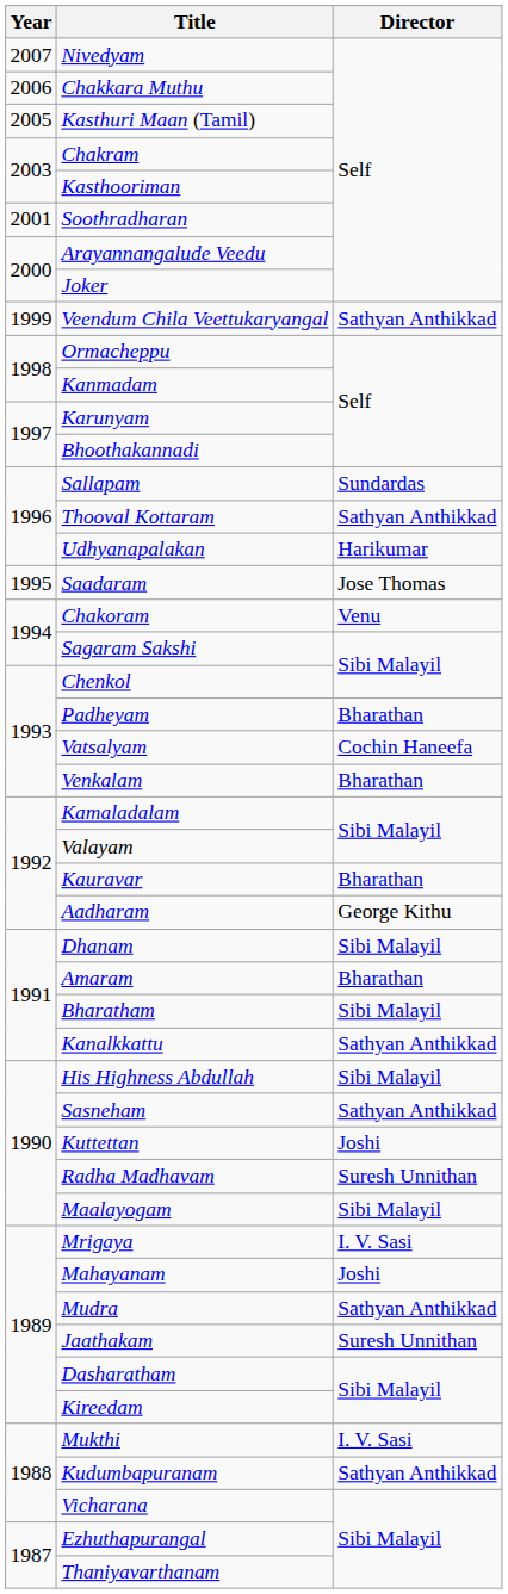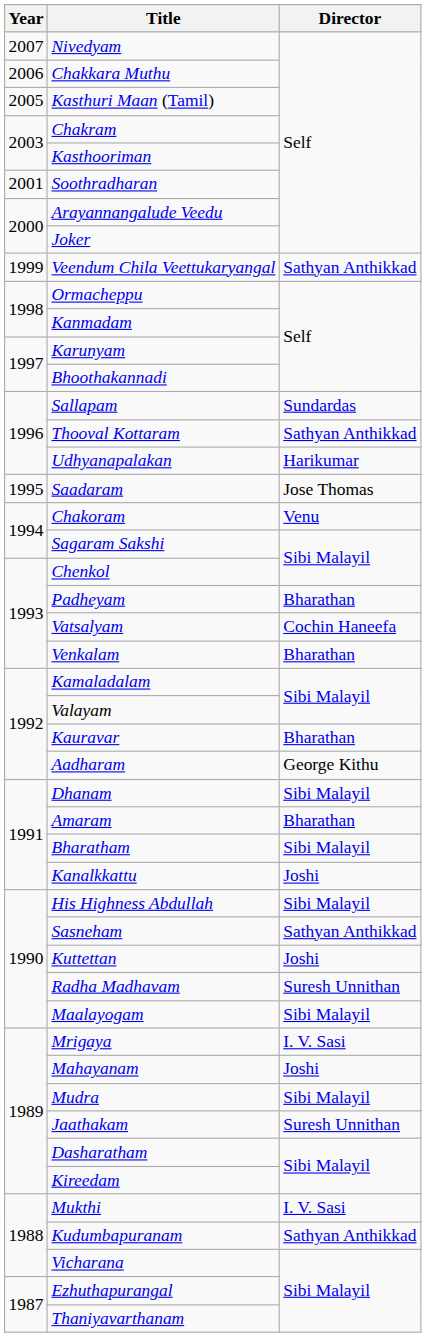Kanalkkattu | Director: Sathyan Anthikkad -> Joshi
Mudra | Director: Sathyan Anthikkad -> Sibi Malayil
